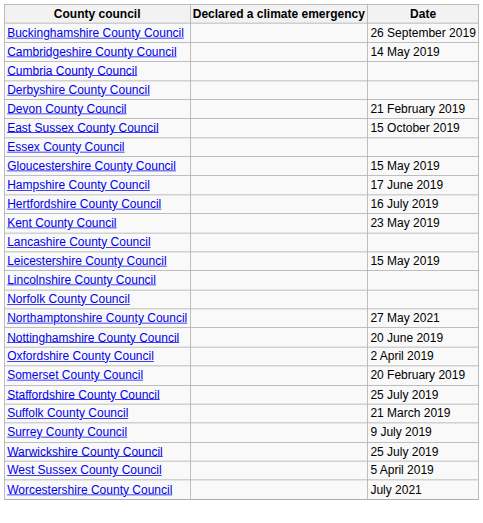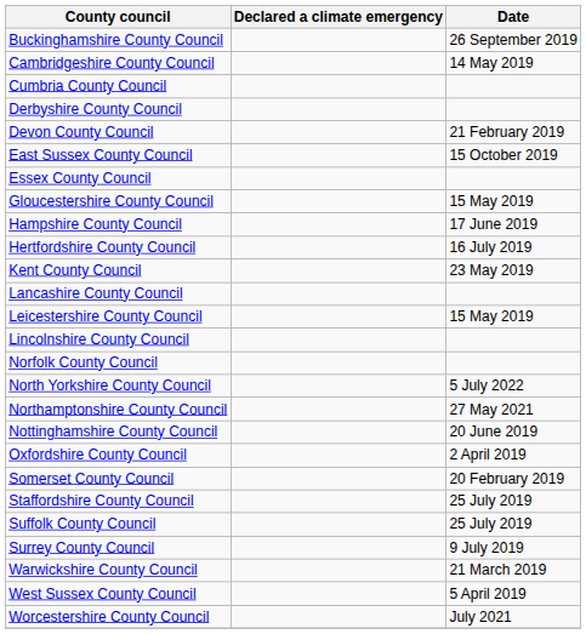+ row: North Yorkshire County Council | 5 July 2022
Suffolk County Council | Date: 21 March 2019 -> 25 July 2019
Warwickshire County Council | Date: 25 July 2019 -> 21 March 2019
